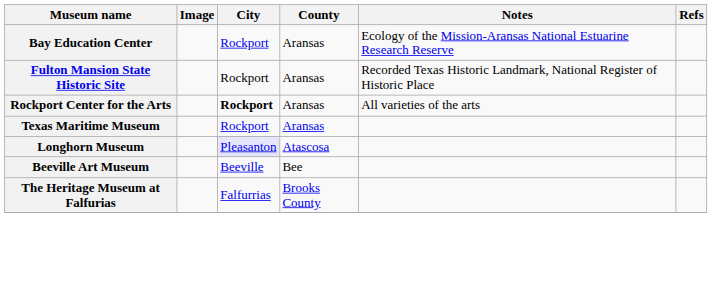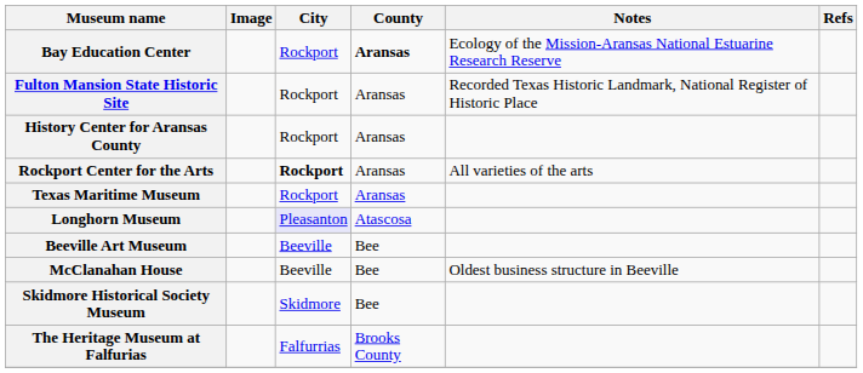Bay Education Center | County: normal -> bold
+ row: History Center for Aransas County | Rockport | Aransas
+ row: McClanahan House | Beeville | Bee | Oldest business structure in Beeville
+ row: Skidmore Historical Society Museum | Skidmore | Bee
